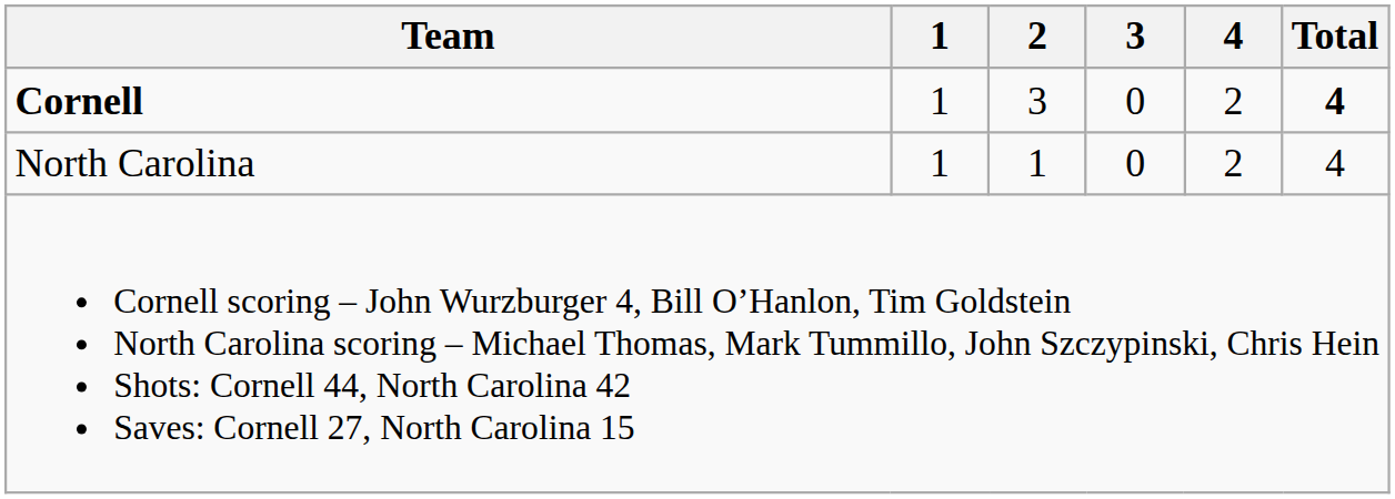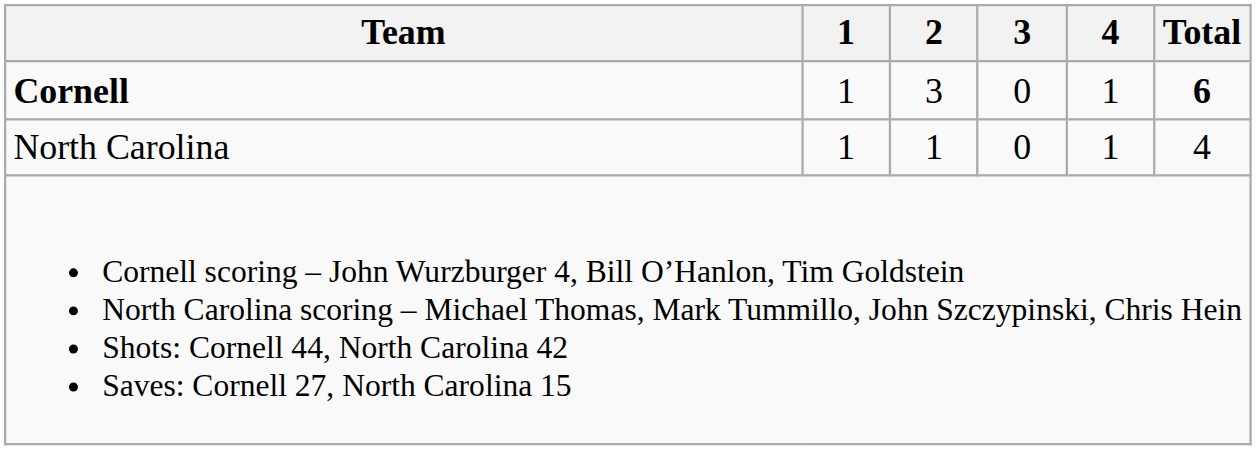Cornell | 4: 2 -> 1
Cornell | Total: 4 -> 6
North Carolina | 4: 2 -> 1
